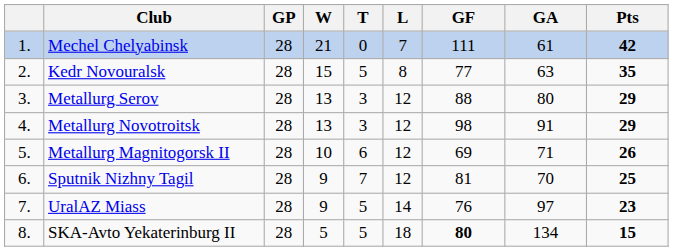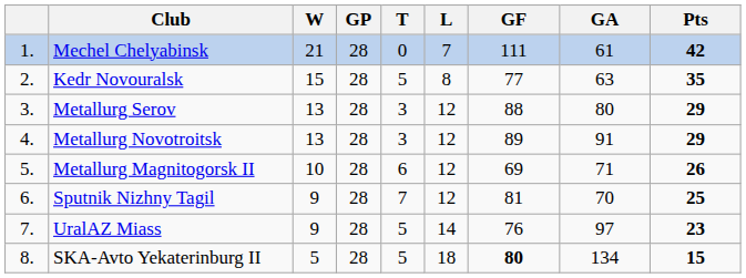columns swapped: GP <-> W
Metallurg Novotroitsk | GF: 98 -> 89
